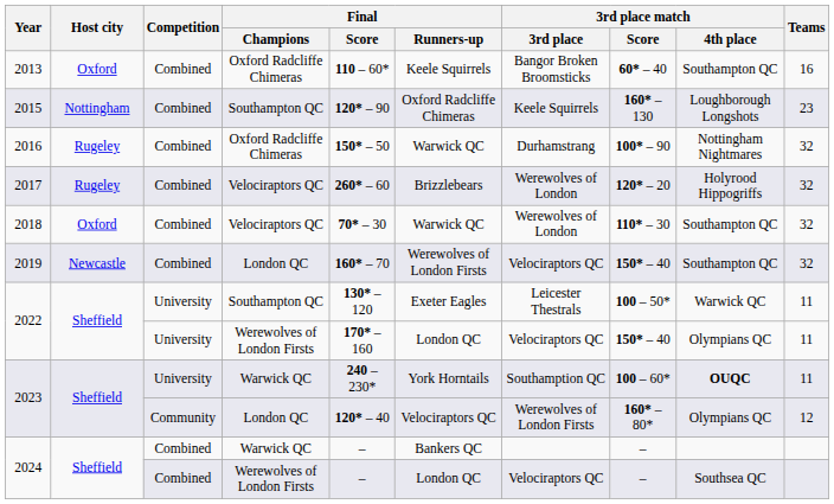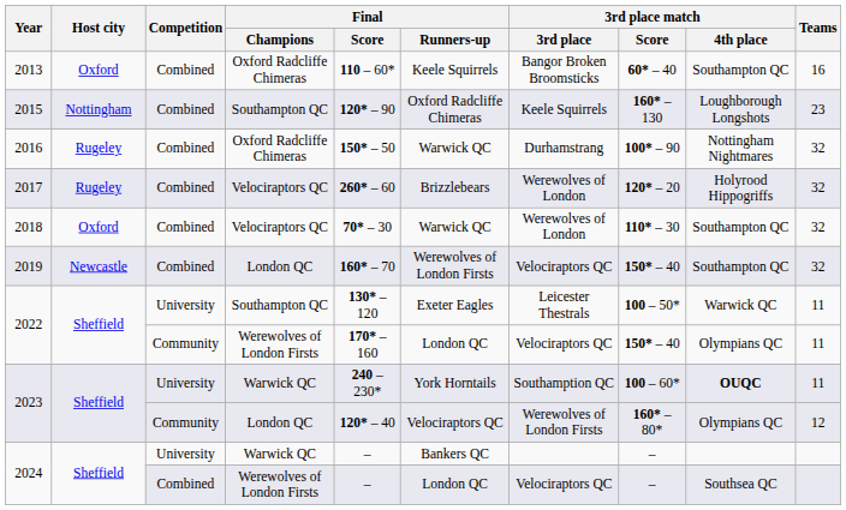2022 / Werewolves of London Firsts | Competition: University -> Community
2024 / Warwick QC | Competition: Combined -> University
